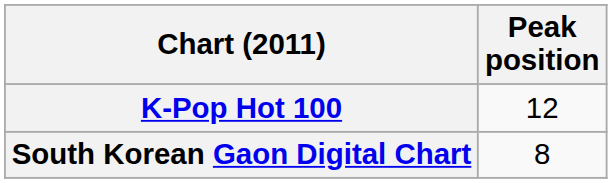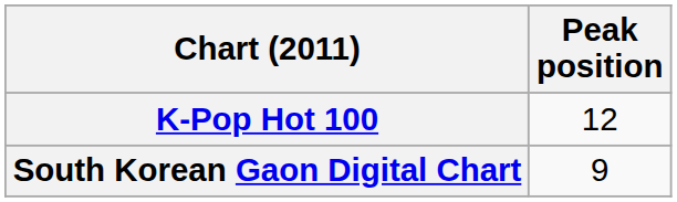South Korean Gaon Digital Chart | Peak position: 8 -> 9
